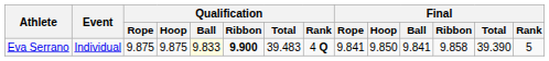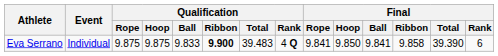Eva Serrano | Qualification / Ball: lightyellow background -> no background
Eva Serrano | Final / Rank: 5 -> 6
